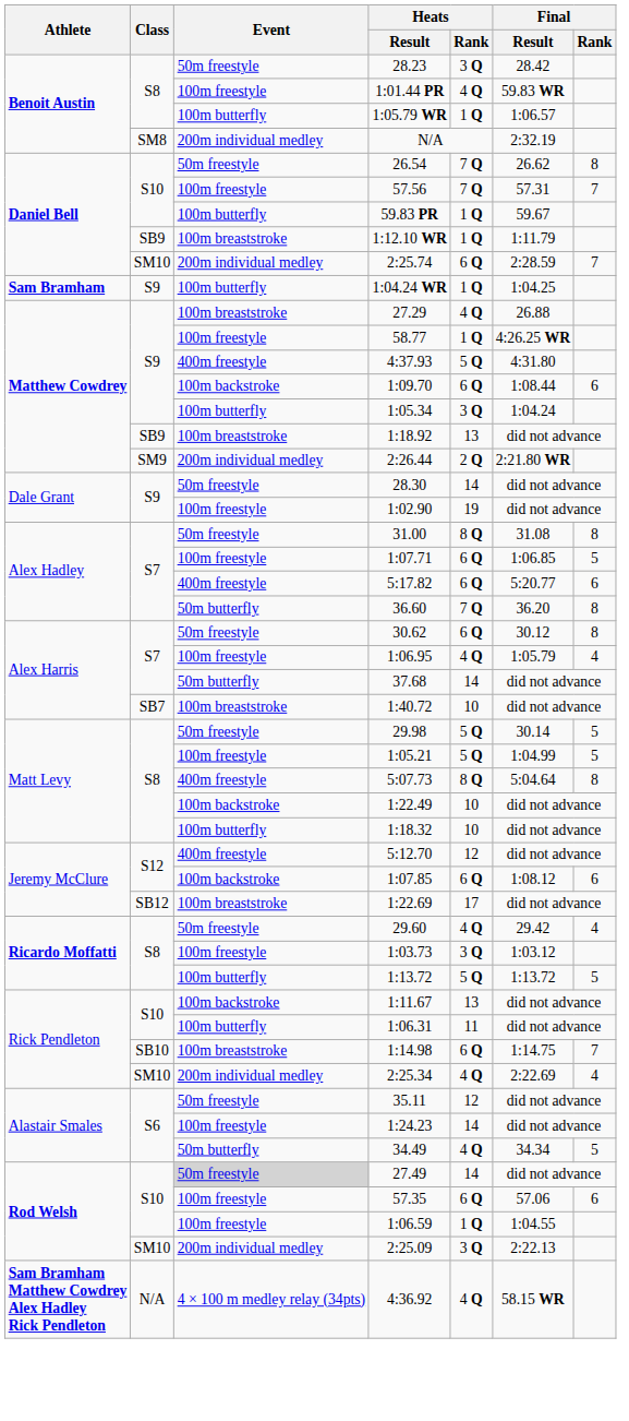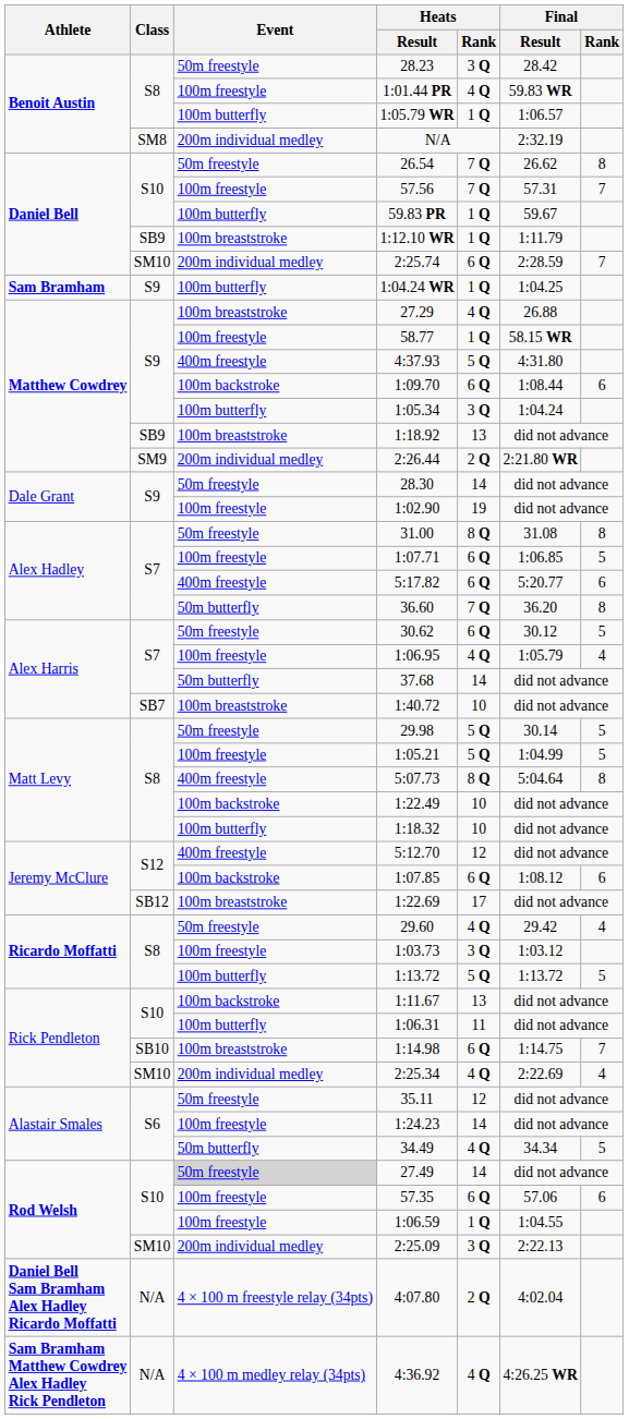58.77 | Final / Result: 4:26.25 WR -> 58.15 WR
30.62 | Final / Rank: 8 -> 5
+ row: Daniel Bell Sam Bramham Alex Hadley Ricardo Moffatti | N/A | 4 × 100 m freestyle relay (34pts) | 4:07.80 | 2 Q | 4:02.04
4:36.92 | Final / Result: 58.15 WR -> 4:26.25 WR
